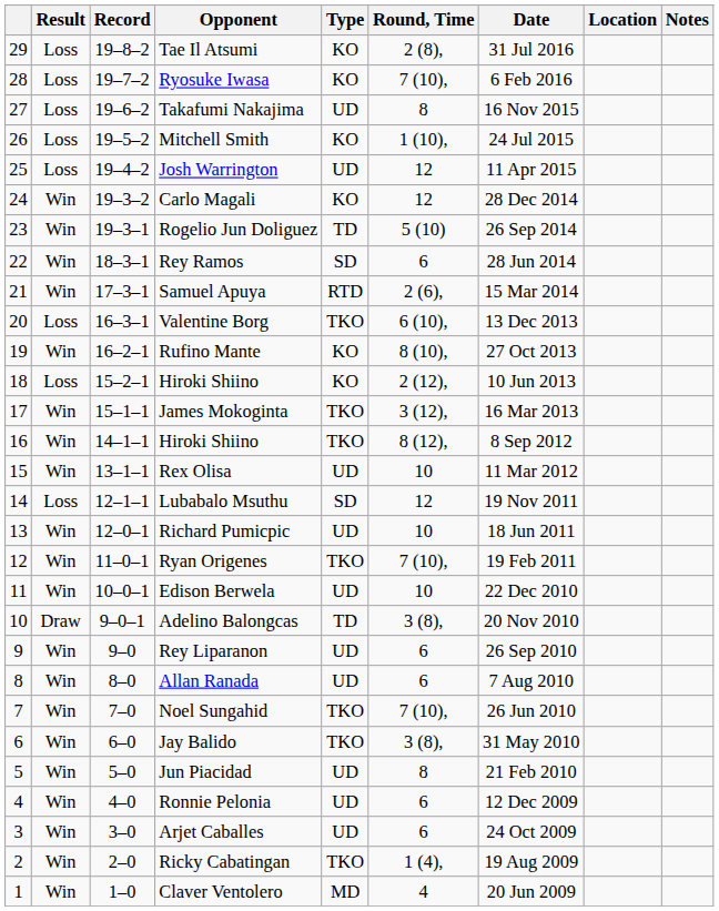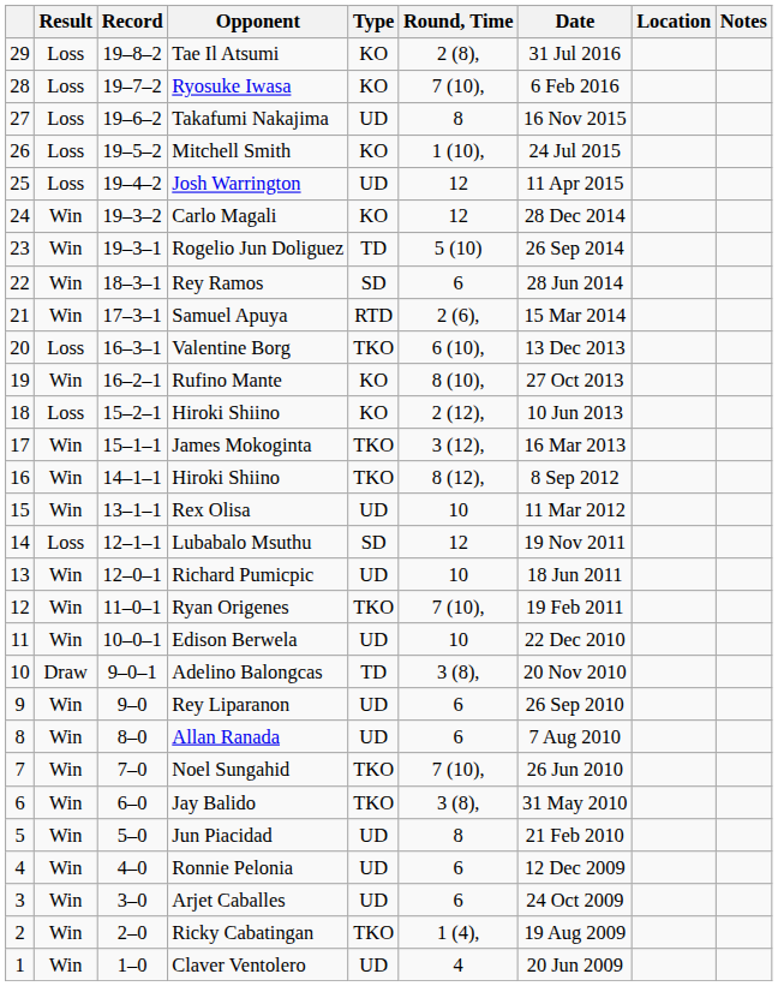Claver Ventolero | Type: MD -> UD
